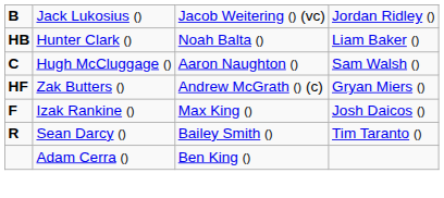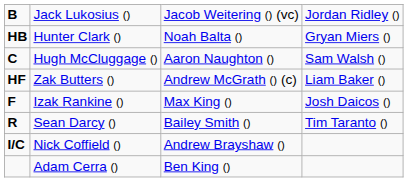Hunter Clark () | column 4: Liam Baker () -> Gryan Miers ()
Zak Butters () | column 4: Gryan Miers () -> Liam Baker ()
+ row: I/C | Nick Coffield () | Andrew Brayshaw ()
